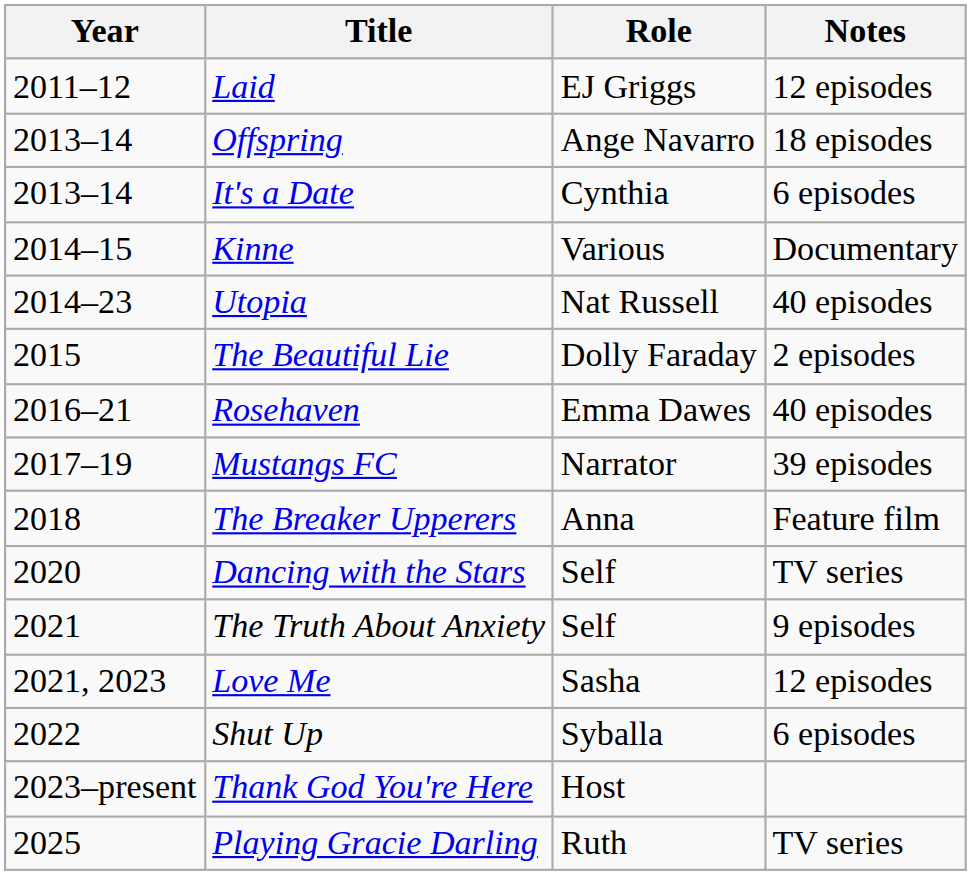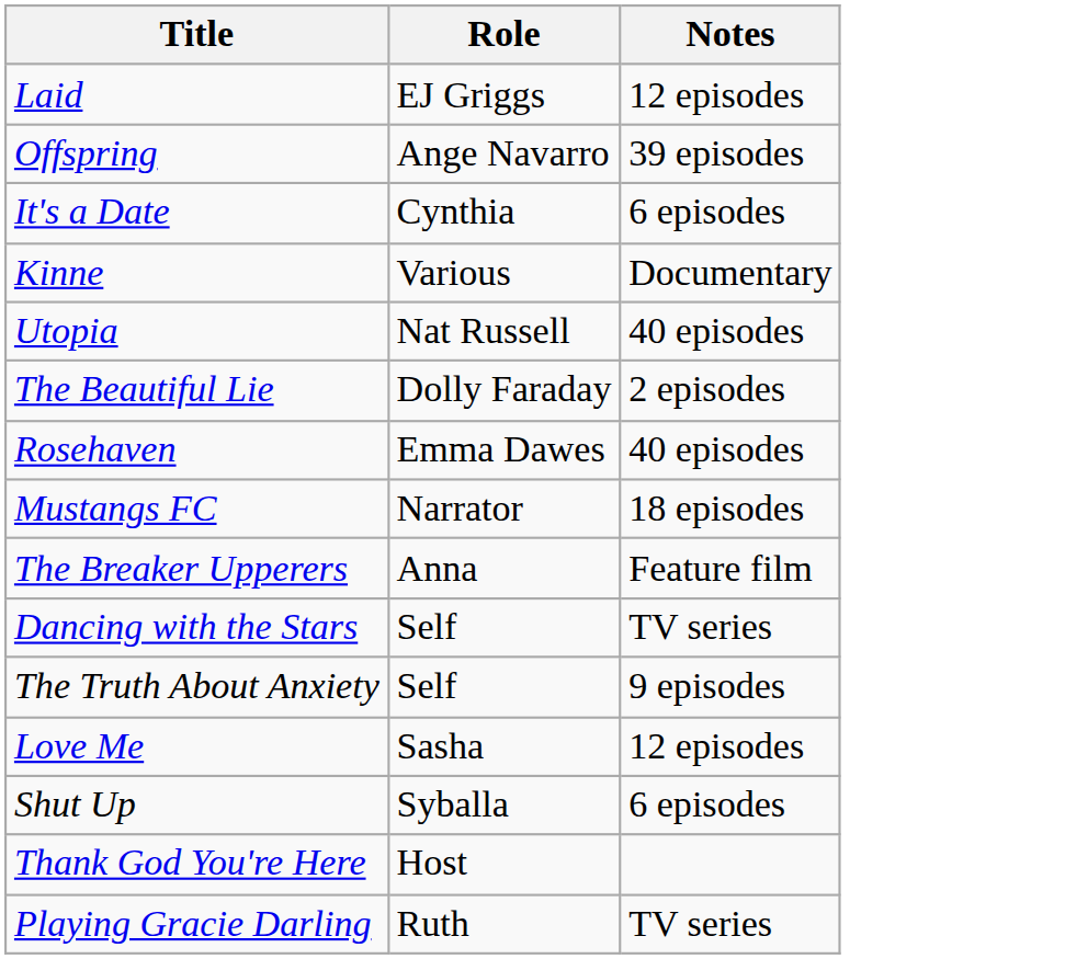- column: Year | 2011–12 | 2013–14 | 2013–14 | 2014–15 | 2014–23 | 2015 | 2016–21 | 2017–19 | 2018 | 2020 | 2021 | 2021, 2023 | 2022 | 2023–present | 2025
Offspring | Notes: 18 episodes -> 39 episodes
Mustangs FC | Notes: 39 episodes -> 18 episodes
